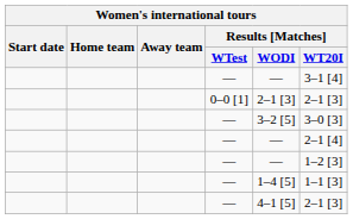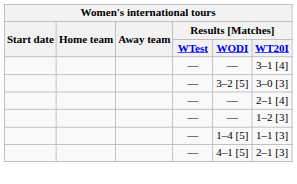- row: 0–0 [1] | 2–1 [3] | 2–1 [3]
